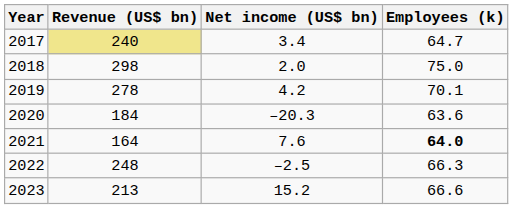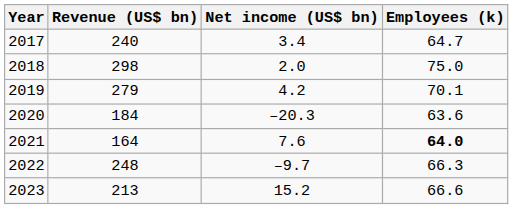2017 | Revenue (US$ bn): khaki background -> no background
2019 | Revenue (US$ bn): 278 -> 279
2022 | Net income (US$ bn): –2.5 -> –9.7
